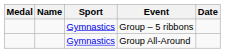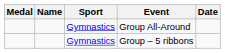rows swapped: Group All-Around <-> Group – 5 ribbons
